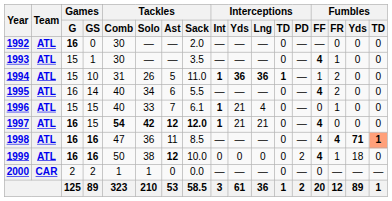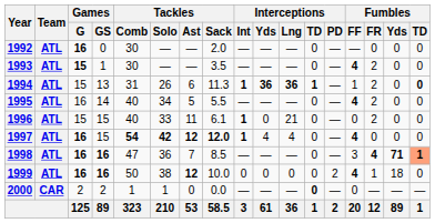1993 | Games / G: normal -> bold
1993 | Fumbles / FR: 1 -> 2
1994 | Games / GS: 10 -> 13
1994 | Tackles / Ast: 5 -> 6
1994 | Tackles / Sack: 11.0 -> 11.3
1994 | Fumbles / TD: normal -> bold
1995 | Tackles / Ast: 6 -> 5
1996 | Tackles / Ast: 7 -> 11
1996 | Interceptions / Yds: 21 -> 0
1996 | Interceptions / Lng: 4 -> 21
1996 | Fumbles / FR: 1 -> 2
1997 | Interceptions / Yds: 21 -> 4
1997 | Interceptions / Lng: 21 -> 4
1998 | Tackles / Ast: 11 -> 7
1998 | Fumbles / FF: 4 -> 3
2000 | Interceptions / TD: normal -> bold
